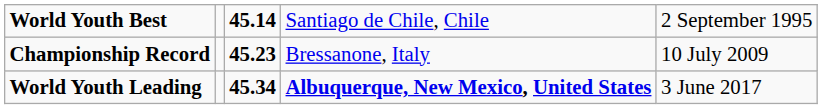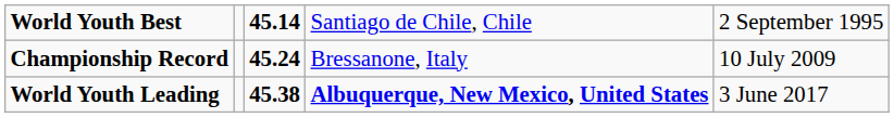Championship Record | column 3: 45.23 -> 45.24
World Youth Leading | column 3: 45.34 -> 45.38
